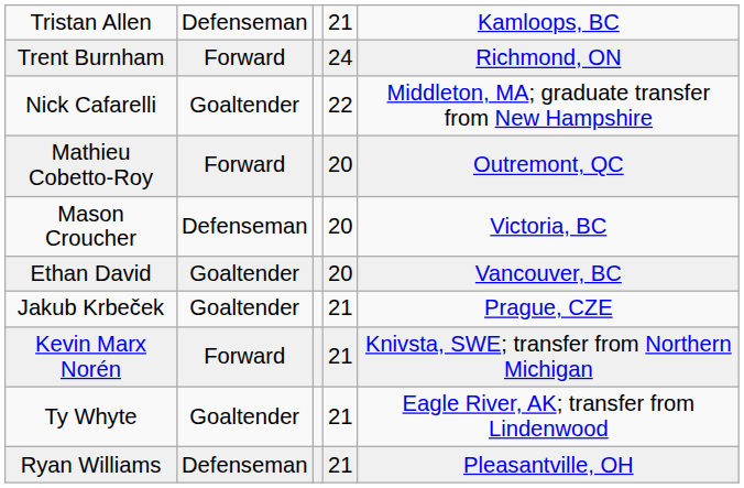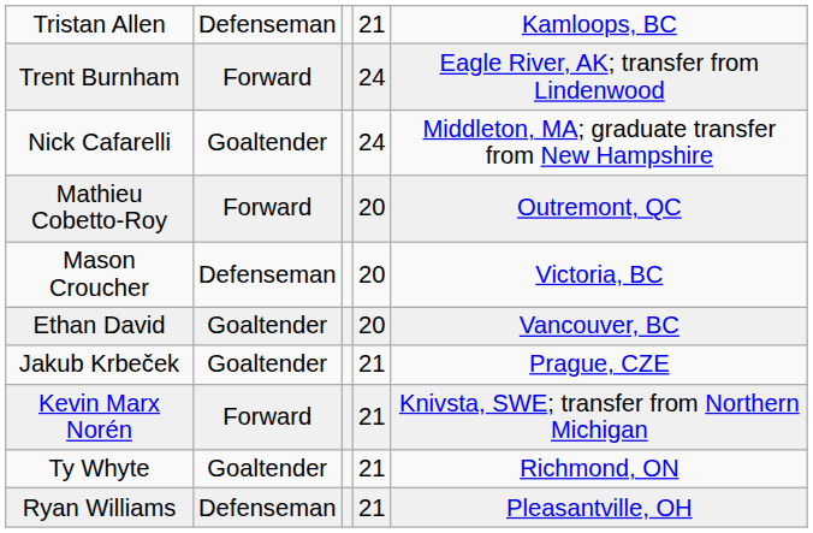Trent Burnham | column 5: Richmond, ON -> Eagle River, AK; transfer from Lindenwood
Nick Cafarelli | column 4: 22 -> 24
Ty Whyte | column 5: Eagle River, AK; transfer from Lindenwood -> Richmond, ON
